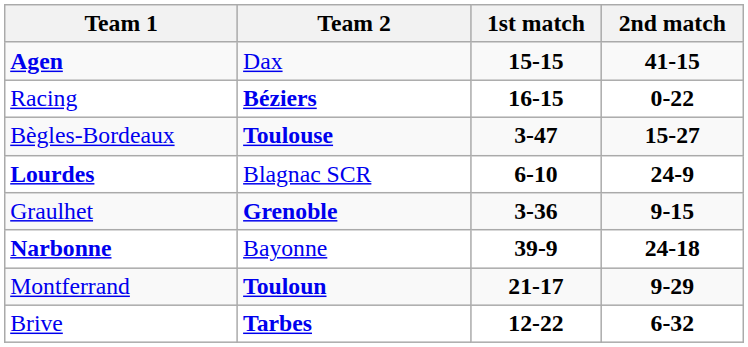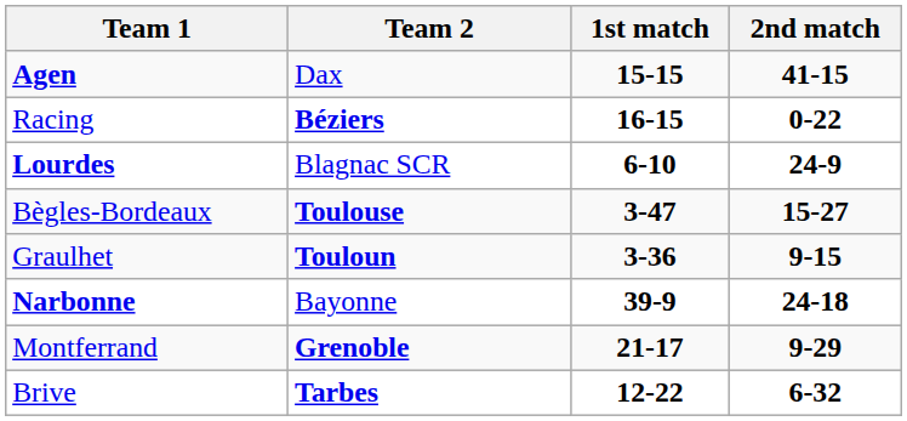rows swapped: Bègles-Bordeaux <-> Lourdes
Graulhet | Team 2: Grenoble -> Touloun
Montferrand | Team 2: Touloun -> Grenoble
